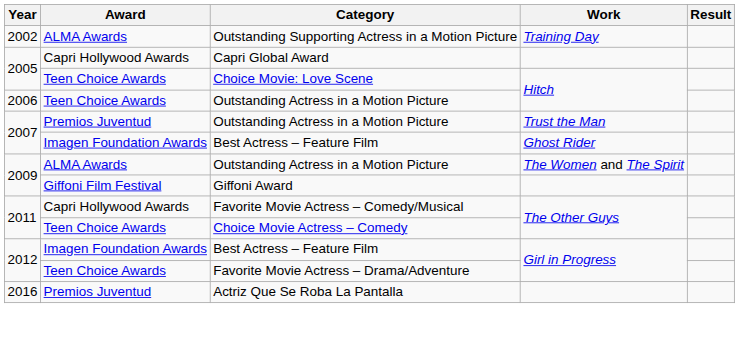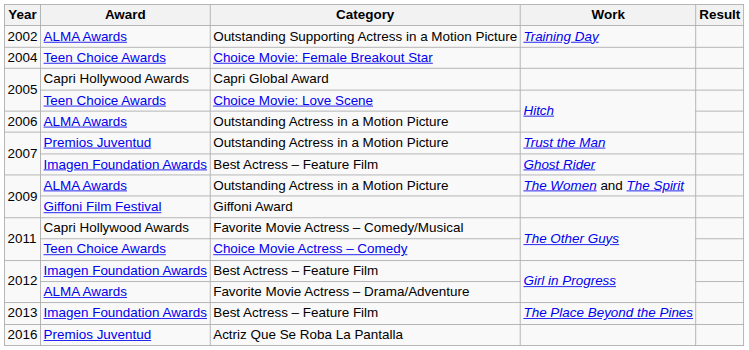+ row: 2004 | Teen Choice Awards | Choice Movie: Female Breakout Star
2006 / Outstanding Actress in a Motion Picture | Award: Teen Choice Awards -> ALMA Awards
Favorite Movie Actress – Drama/Adventure | Award: Teen Choice Awards -> ALMA Awards
+ row: 2013 | Imagen Foundation Awards | Best Actress – Feature Film | The Place Beyond the Pines
